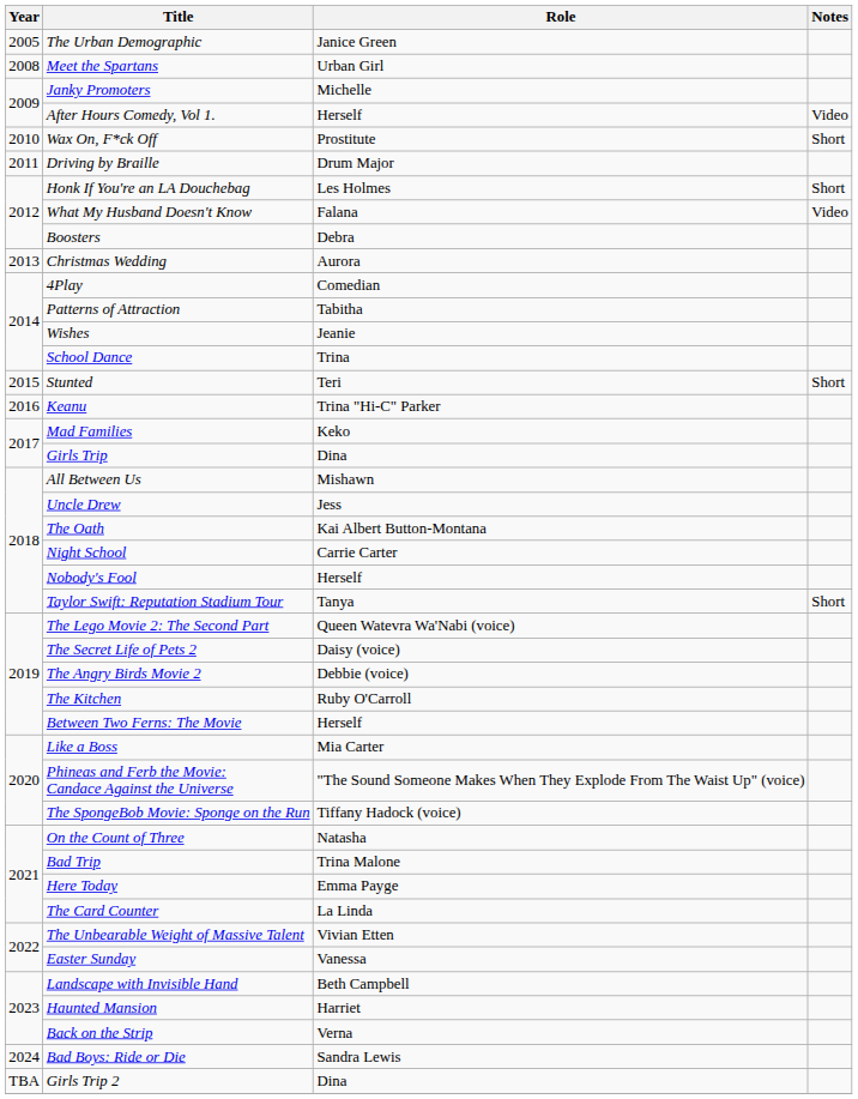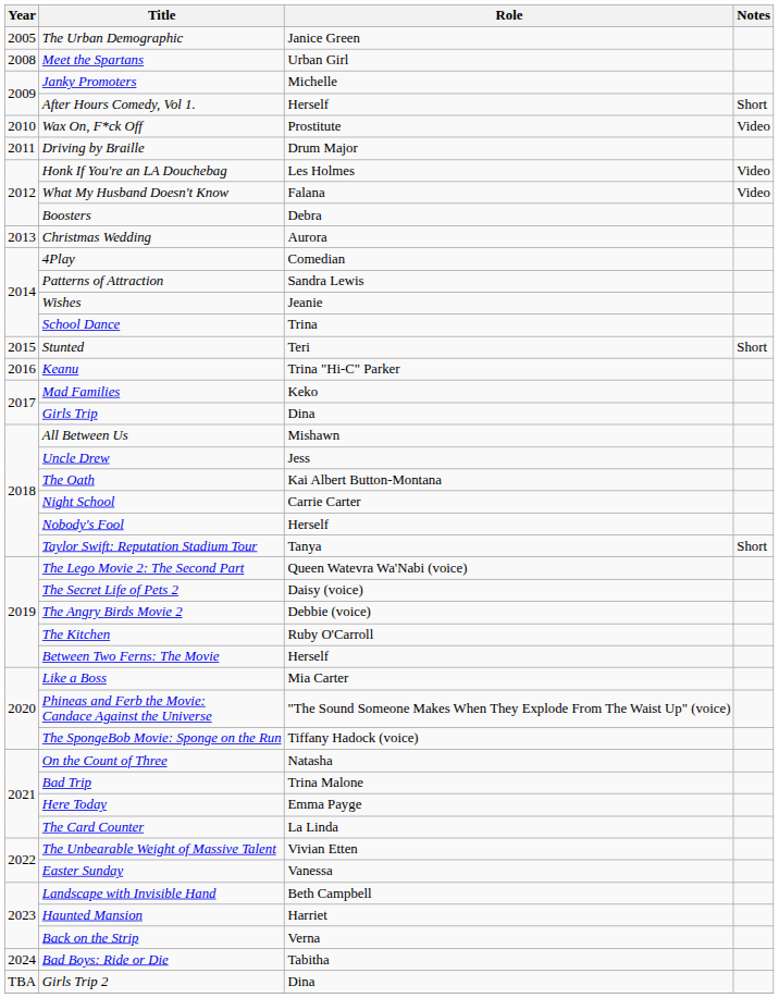After Hours Comedy, Vol 1. | Notes: Video -> Short
Wax On, F*ck Off | Notes: Short -> Video
Honk If You're an LA Douchebag | Notes: Short -> Video
Patterns of Attraction | Role: Tabitha -> Sandra Lewis
Bad Boys: Ride or Die | Role: Sandra Lewis -> Tabitha
